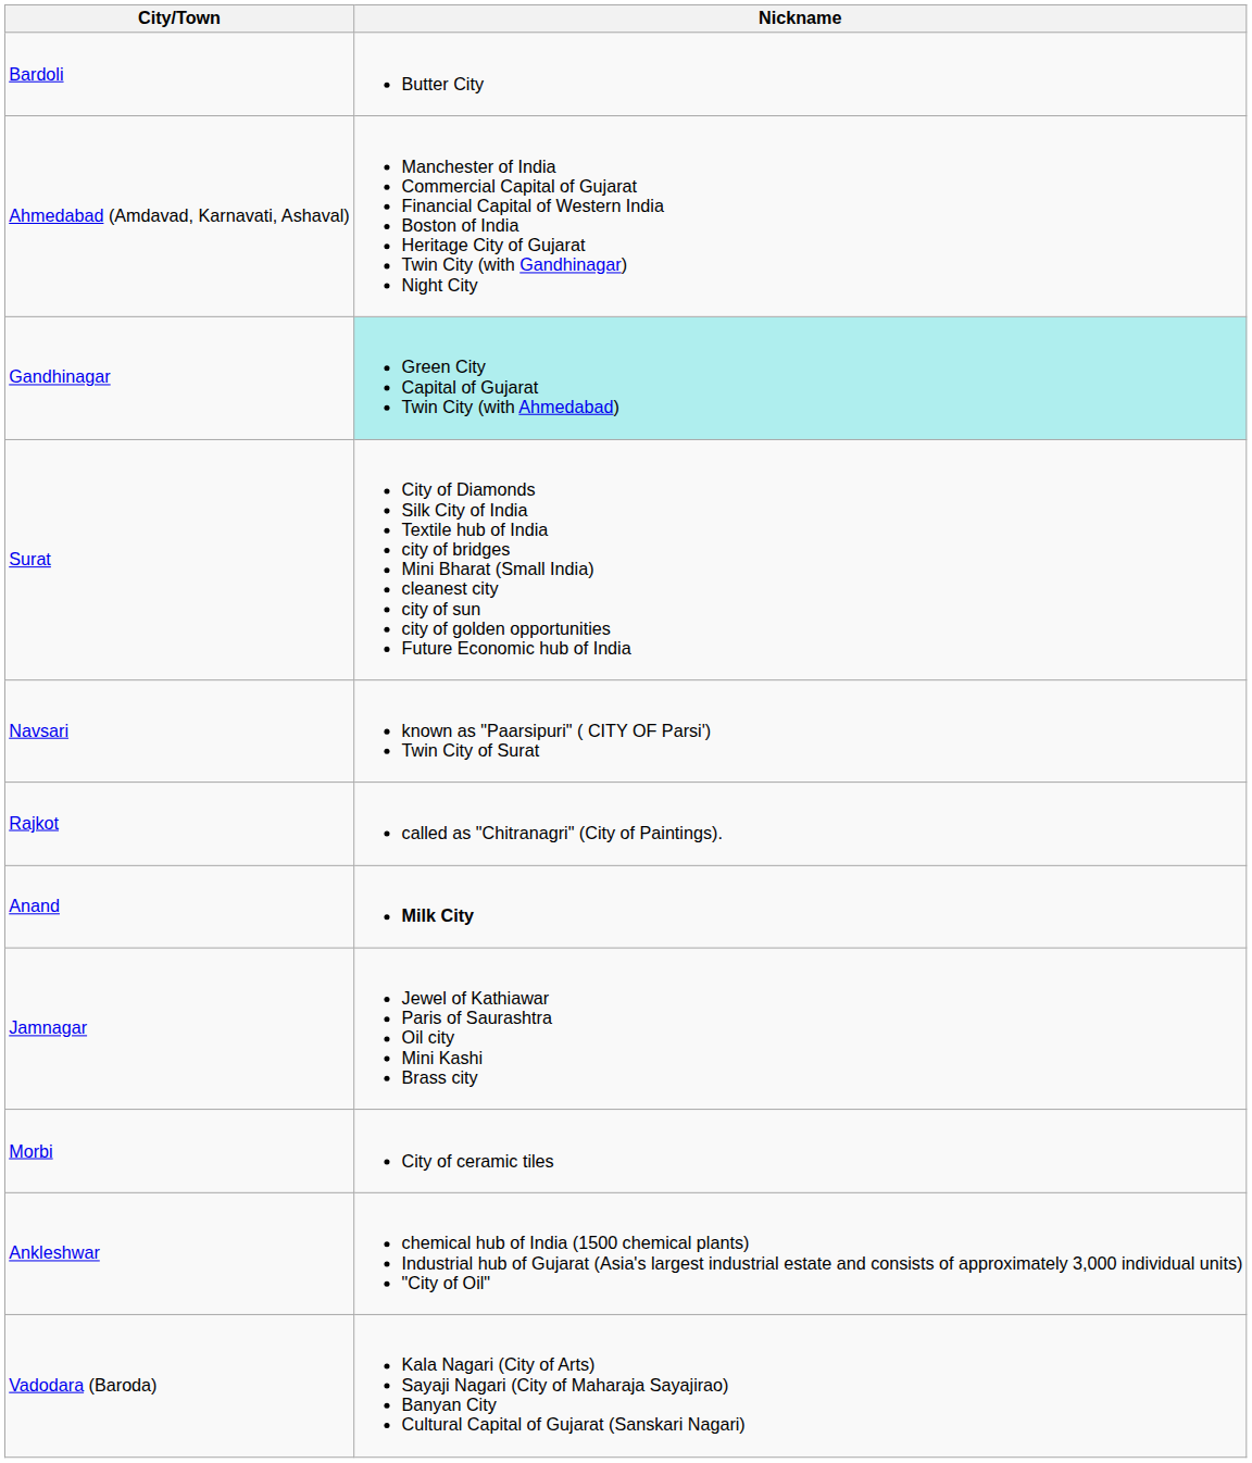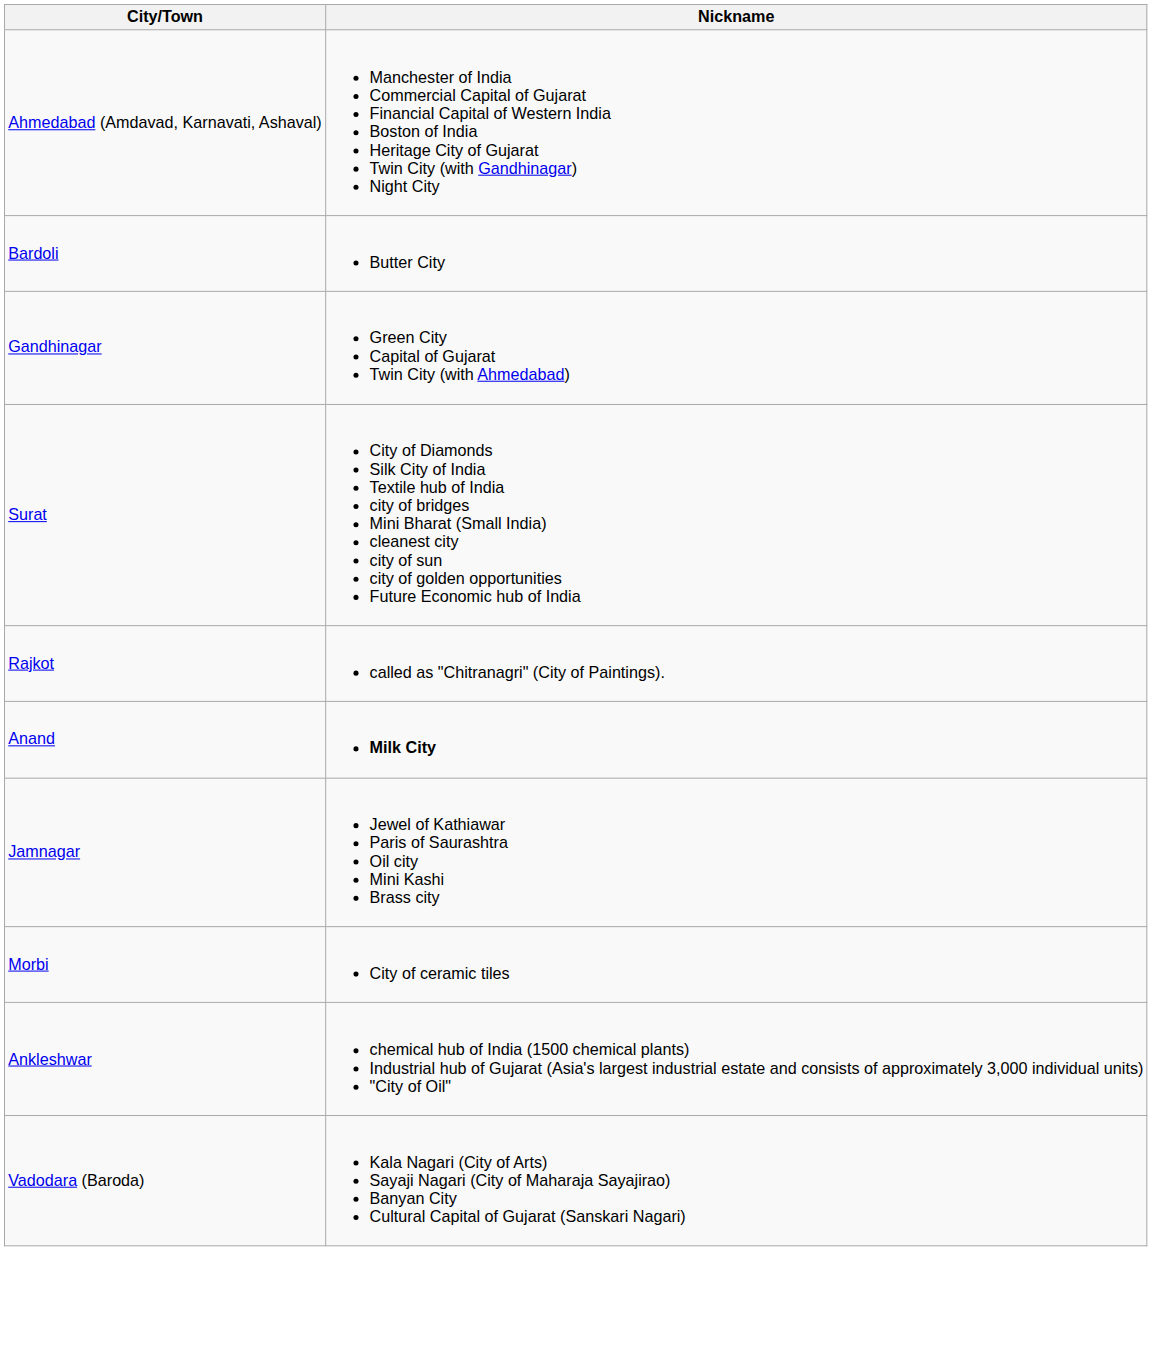rows swapped: Ahmedabad (Amdavad, Karnavati, Ashaval) <-> Bardoli
Gandhinagar | Nickname: paleturquoise background -> no background
- row: Navsari | known as "Paarsipuri" ( CITY OF Parsi') Twin City of Surat
